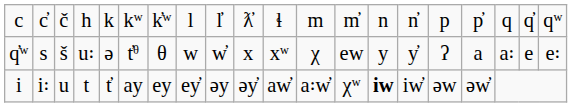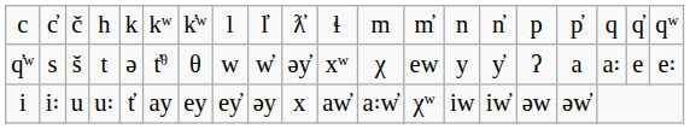q̓ʷ | column 4: u꞉ -> t
q̓ʷ | column 10: x -> əy̓
i | column 4: t -> u꞉
i | column 10: əy̓ -> x
i | column 14: bold -> normal
